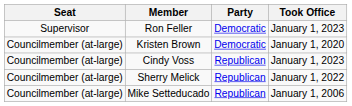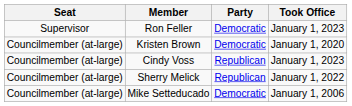Mike Setteducado | Party: Republican -> Democratic
